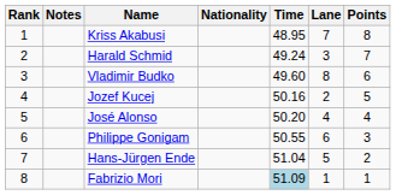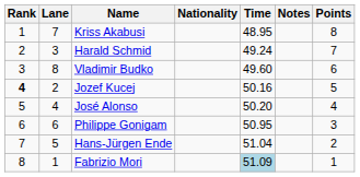columns swapped: Lane <-> Notes
Jozef Kucej | Rank: normal -> bold
Philippe Gonigam | Time: 50.55 -> 50.95
